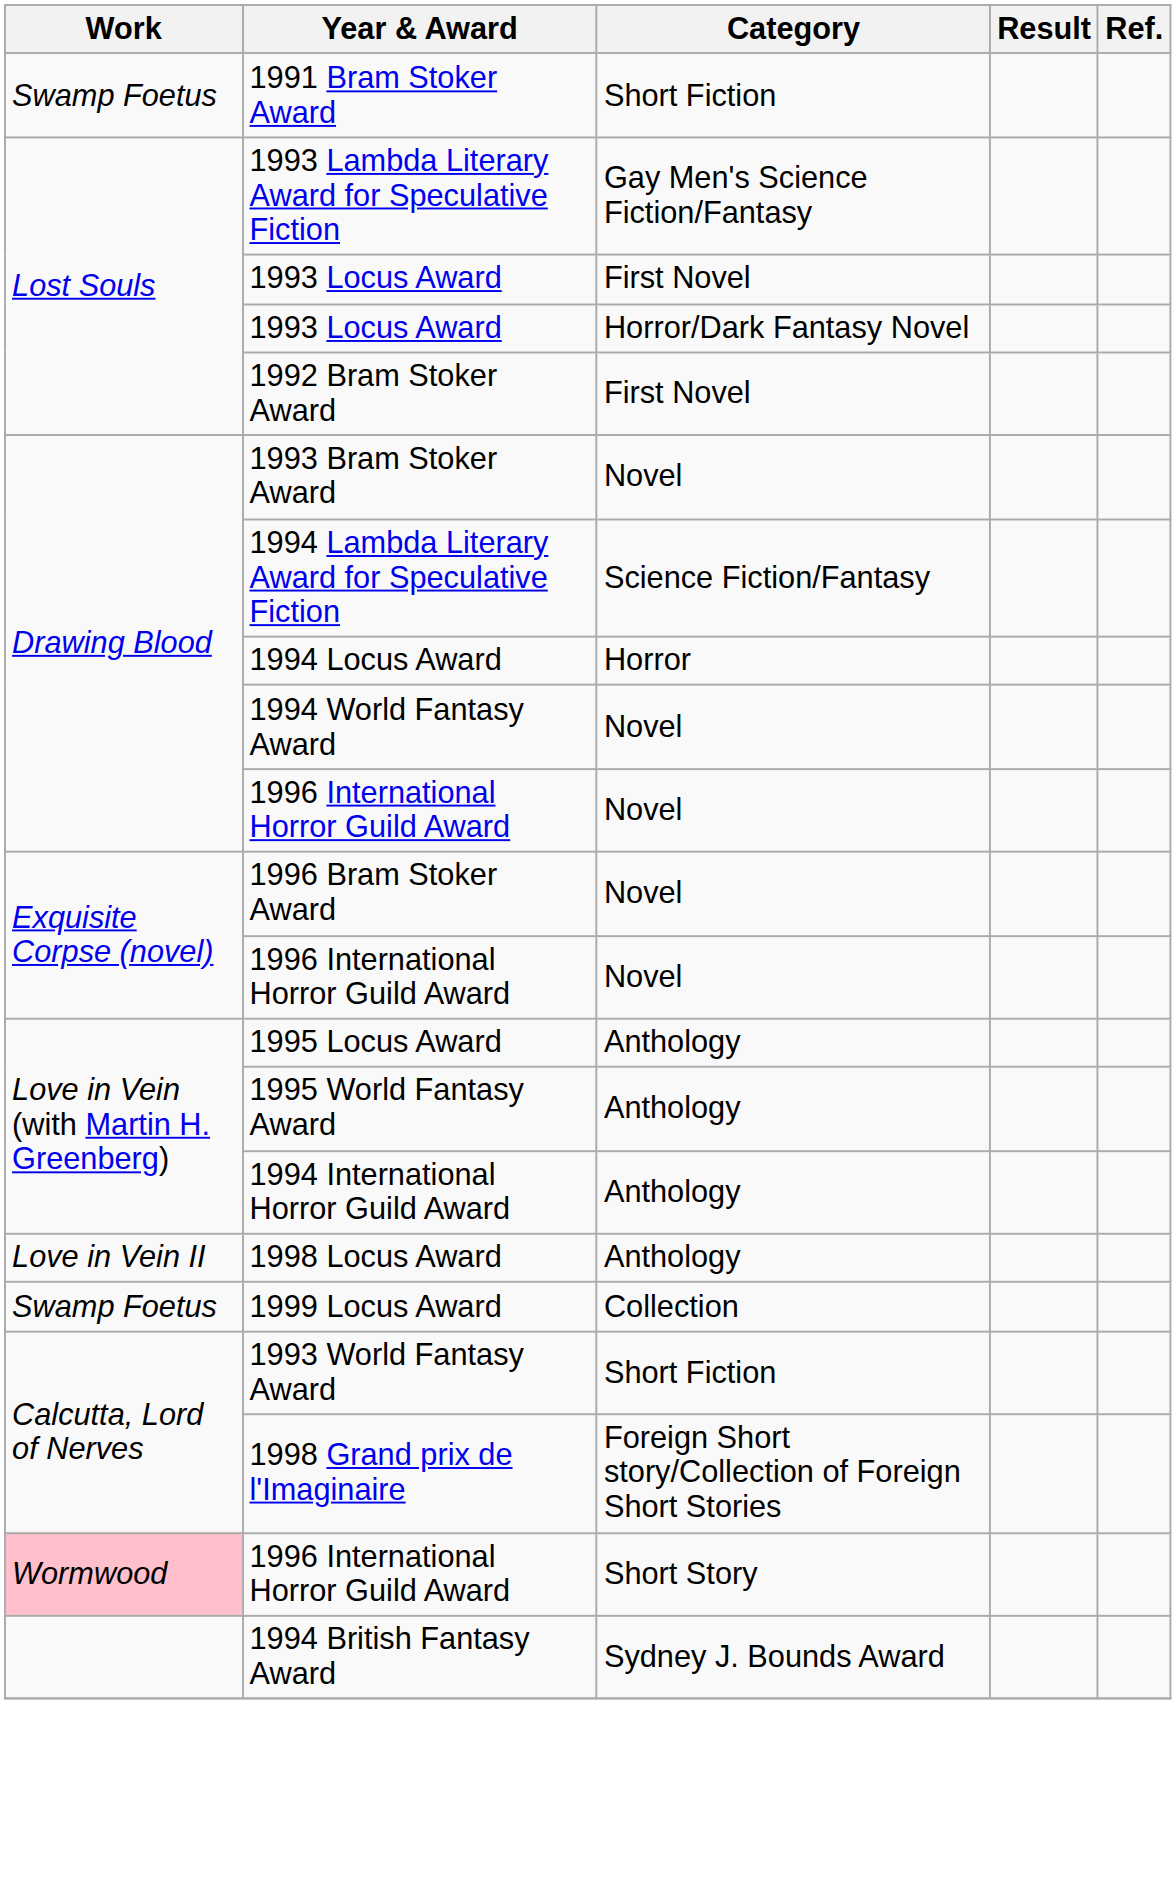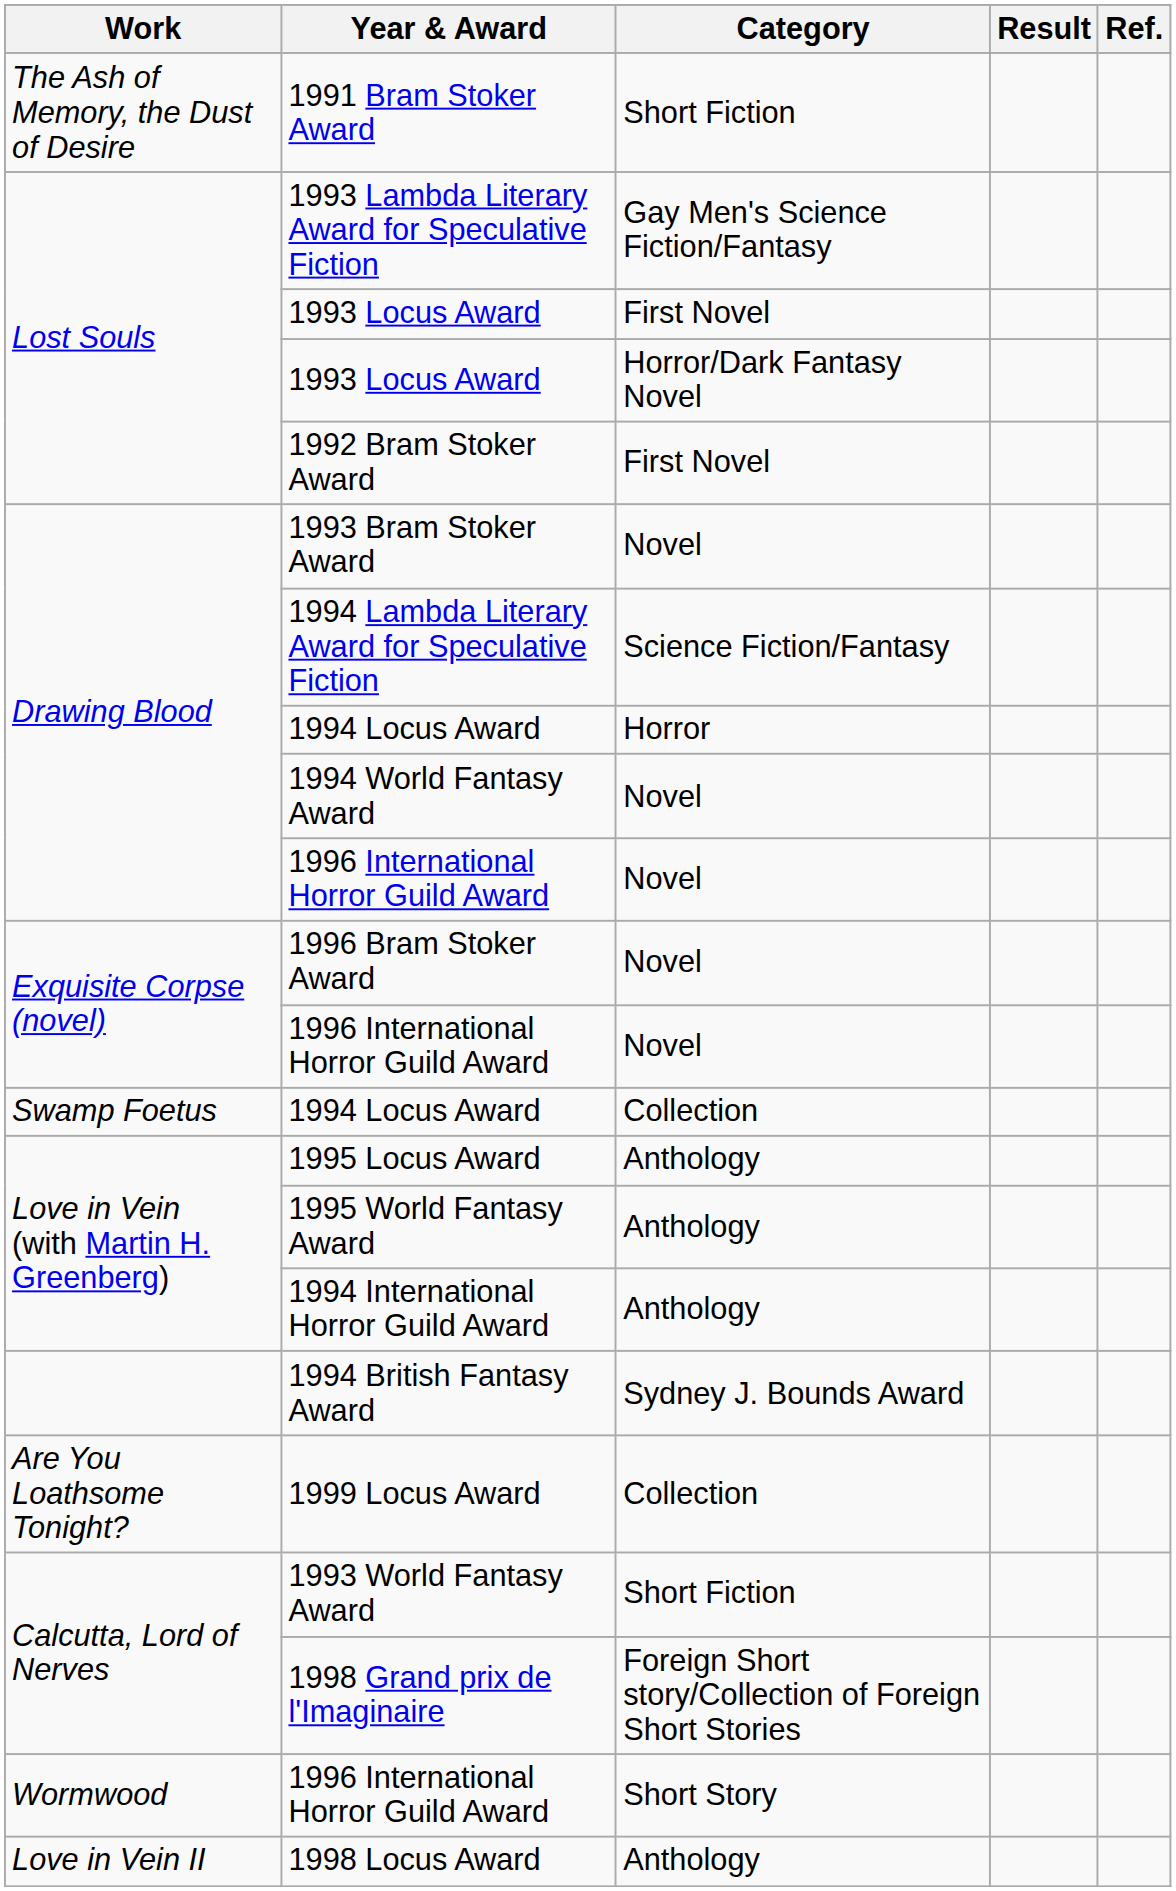1991 Bram Stoker Award | Work: Swamp Foetus -> The Ash of Memory, the Dust of Desire
+ row: Swamp Foetus | 1994 Locus Award | Collection
rows swapped: 1998 Locus Award <-> 1994 British Fantasy Award
1999 Locus Award | Work: Swamp Foetus -> Are You Loathsome Tonight?
1996 International Horror Guild Award / Short Story | Work: pink background -> no background
